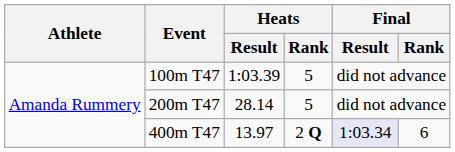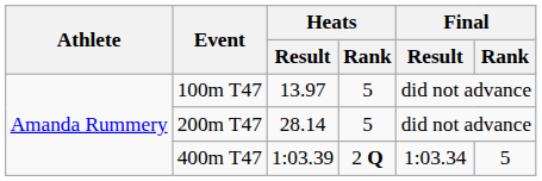100m T47 | Heats / Result: 1:03.39 -> 13.97
400m T47 | Heats / Result: 13.97 -> 1:03.39
400m T47 | Final / Result: lavender background -> no background
400m T47 | Final / Rank: 6 -> 5
